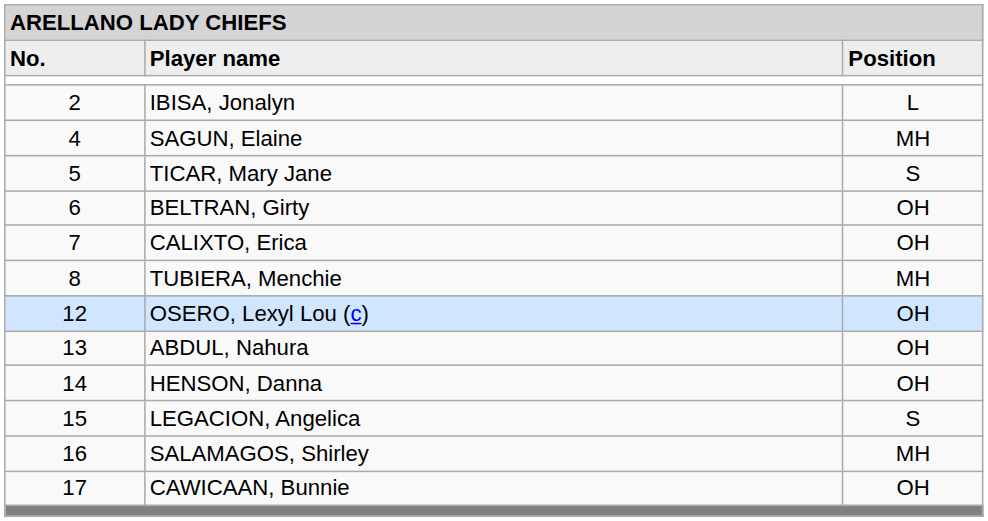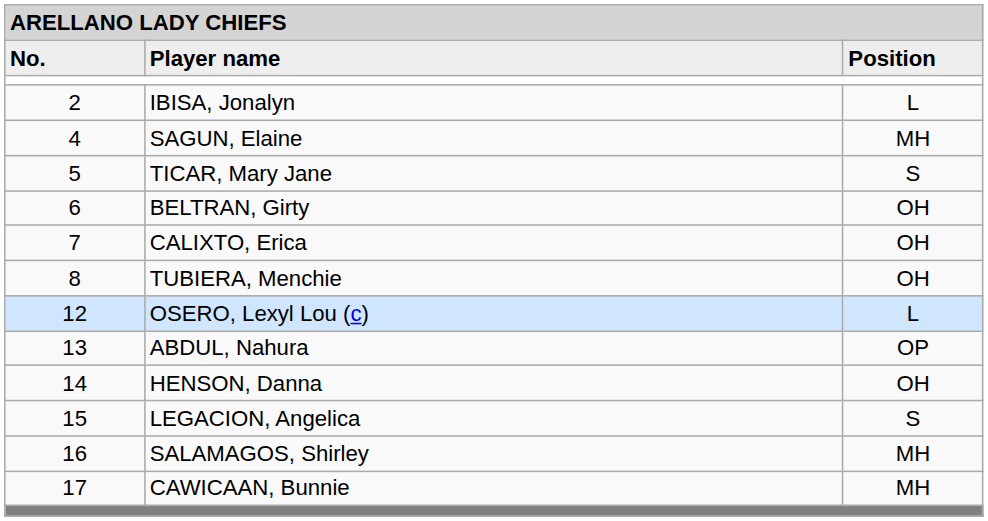TUBIERA, Menchie | column 3: MH -> OH
OSERO, Lexyl Lou (c) | column 3: OH -> L
ABDUL, Nahura | column 3: OH -> OP
CAWICAAN, Bunnie | column 3: OH -> MH
